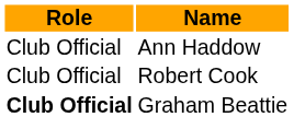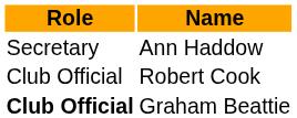Ann Haddow | Role: Club Official -> Secretary
